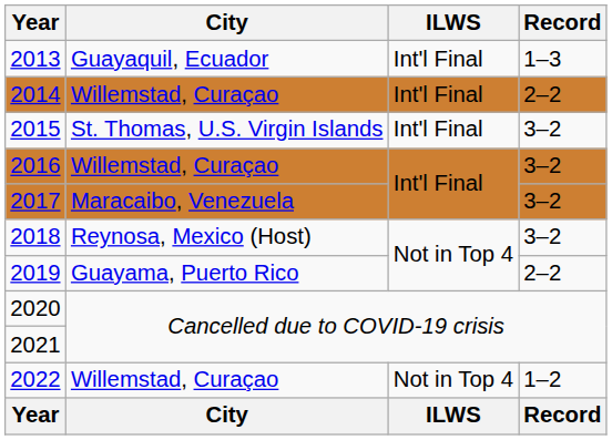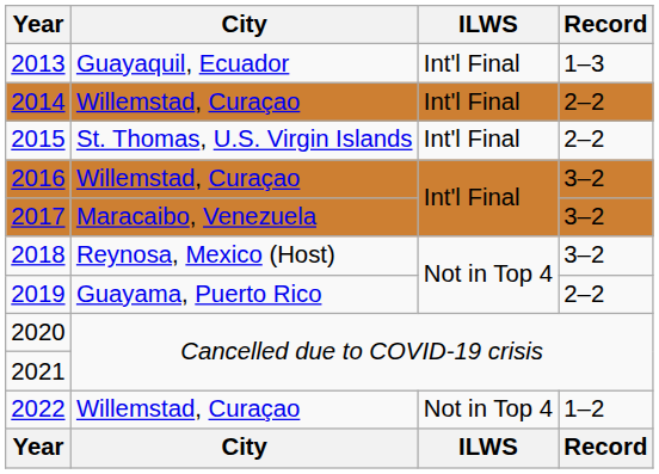2015 | Record: 3–2 -> 2–2
